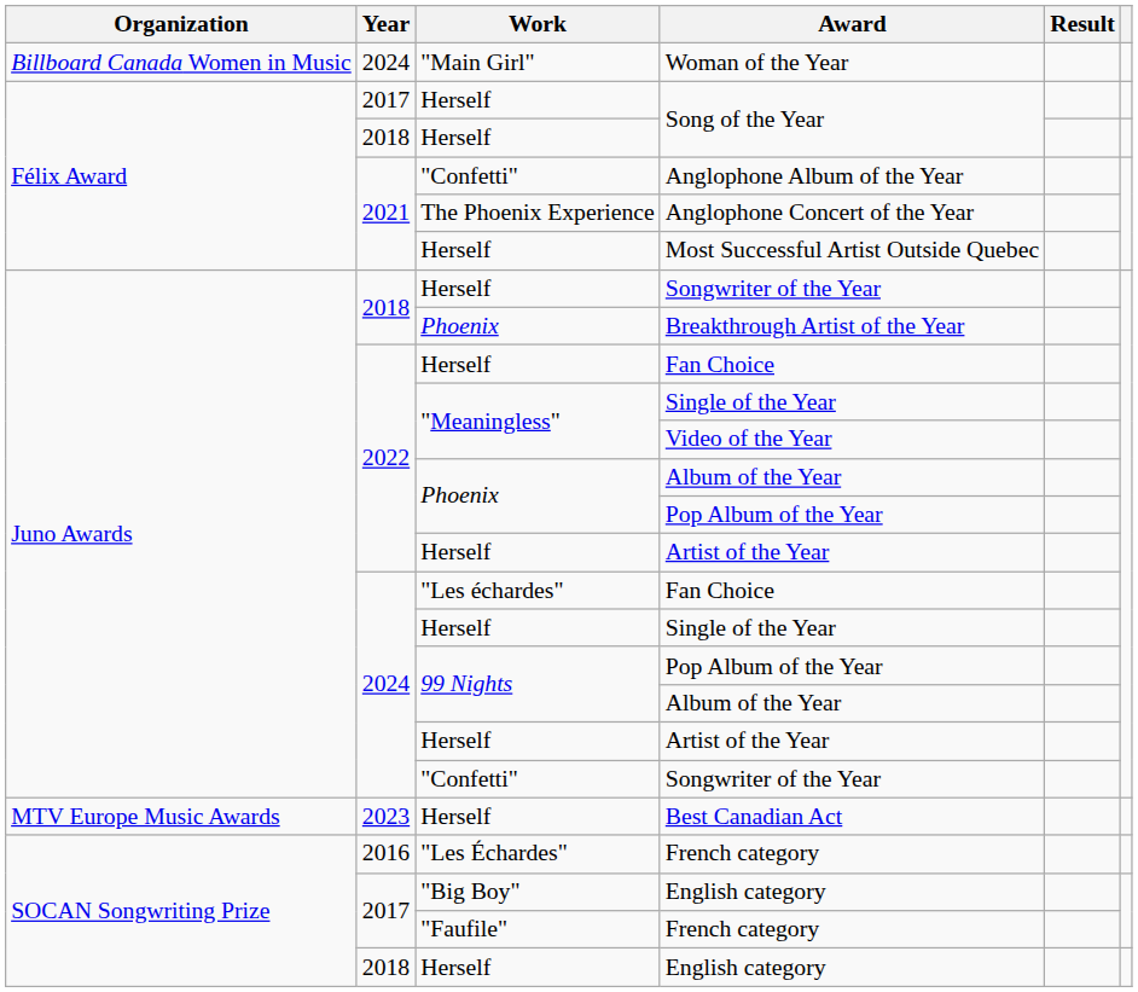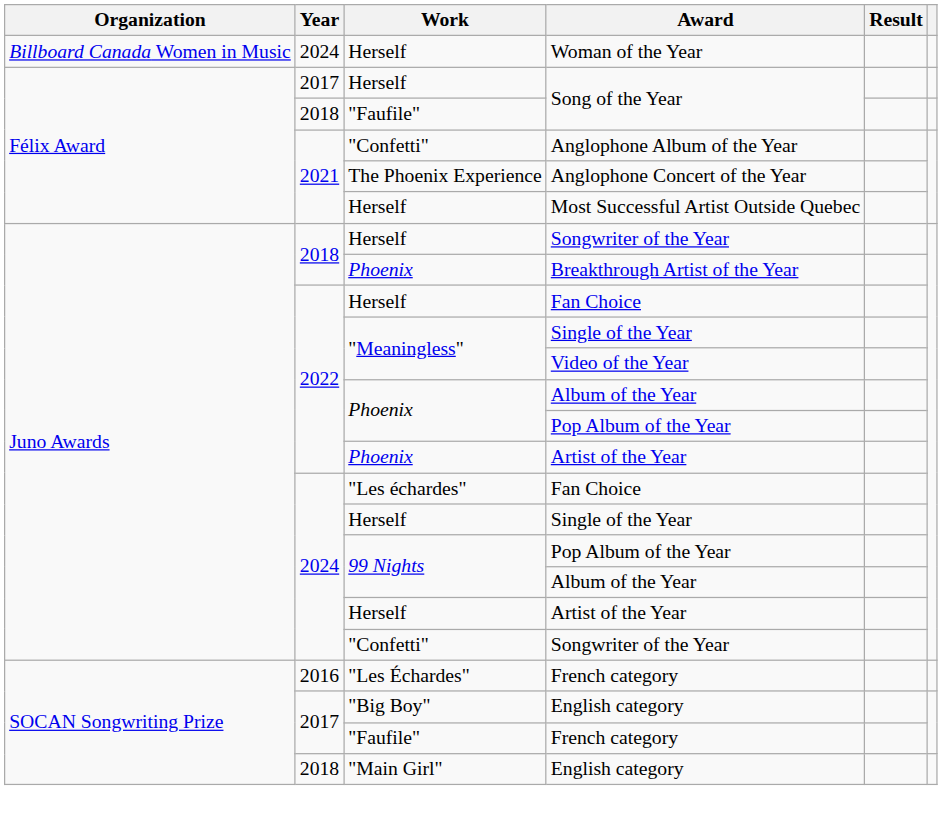Woman of the Year | Work: "Main Girl" -> Herself
2018 / Song of the Year | Work: Herself -> "Faufile"
2022 / Artist of the Year | Work: Herself -> Phoenix
- row: MTV Europe Music Awards | 2023 | Herself | Best Canadian Act
2018 / English category | Work: Herself -> "Main Girl"
